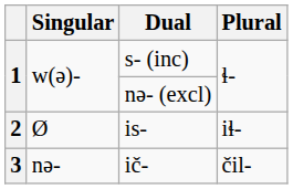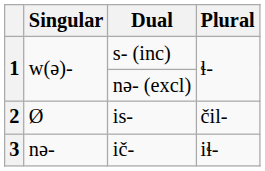is- | Plural: iɬ- -> čil-
ič- | Plural: čil- -> iɬ-
